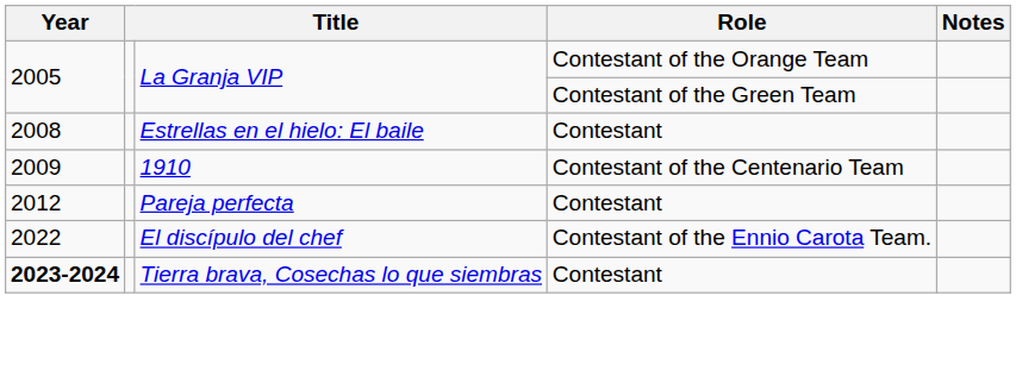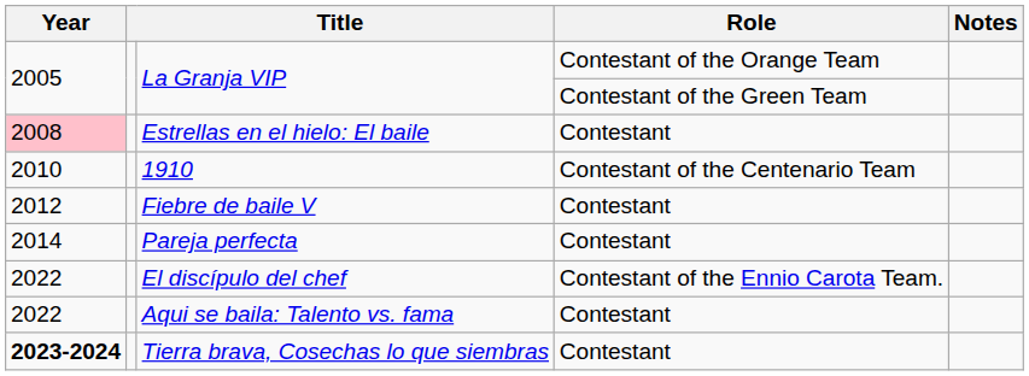Estrellas en el hielo: El baile | Year: no background -> pink background
1910 | Year: 2009 -> 2010
+ row: 2012 | Fiebre de baile V | Contestant
Pareja perfecta | Year: 2012 -> 2014
+ row: 2022 | Aqui se baila: Talento vs. fama | Contestant
